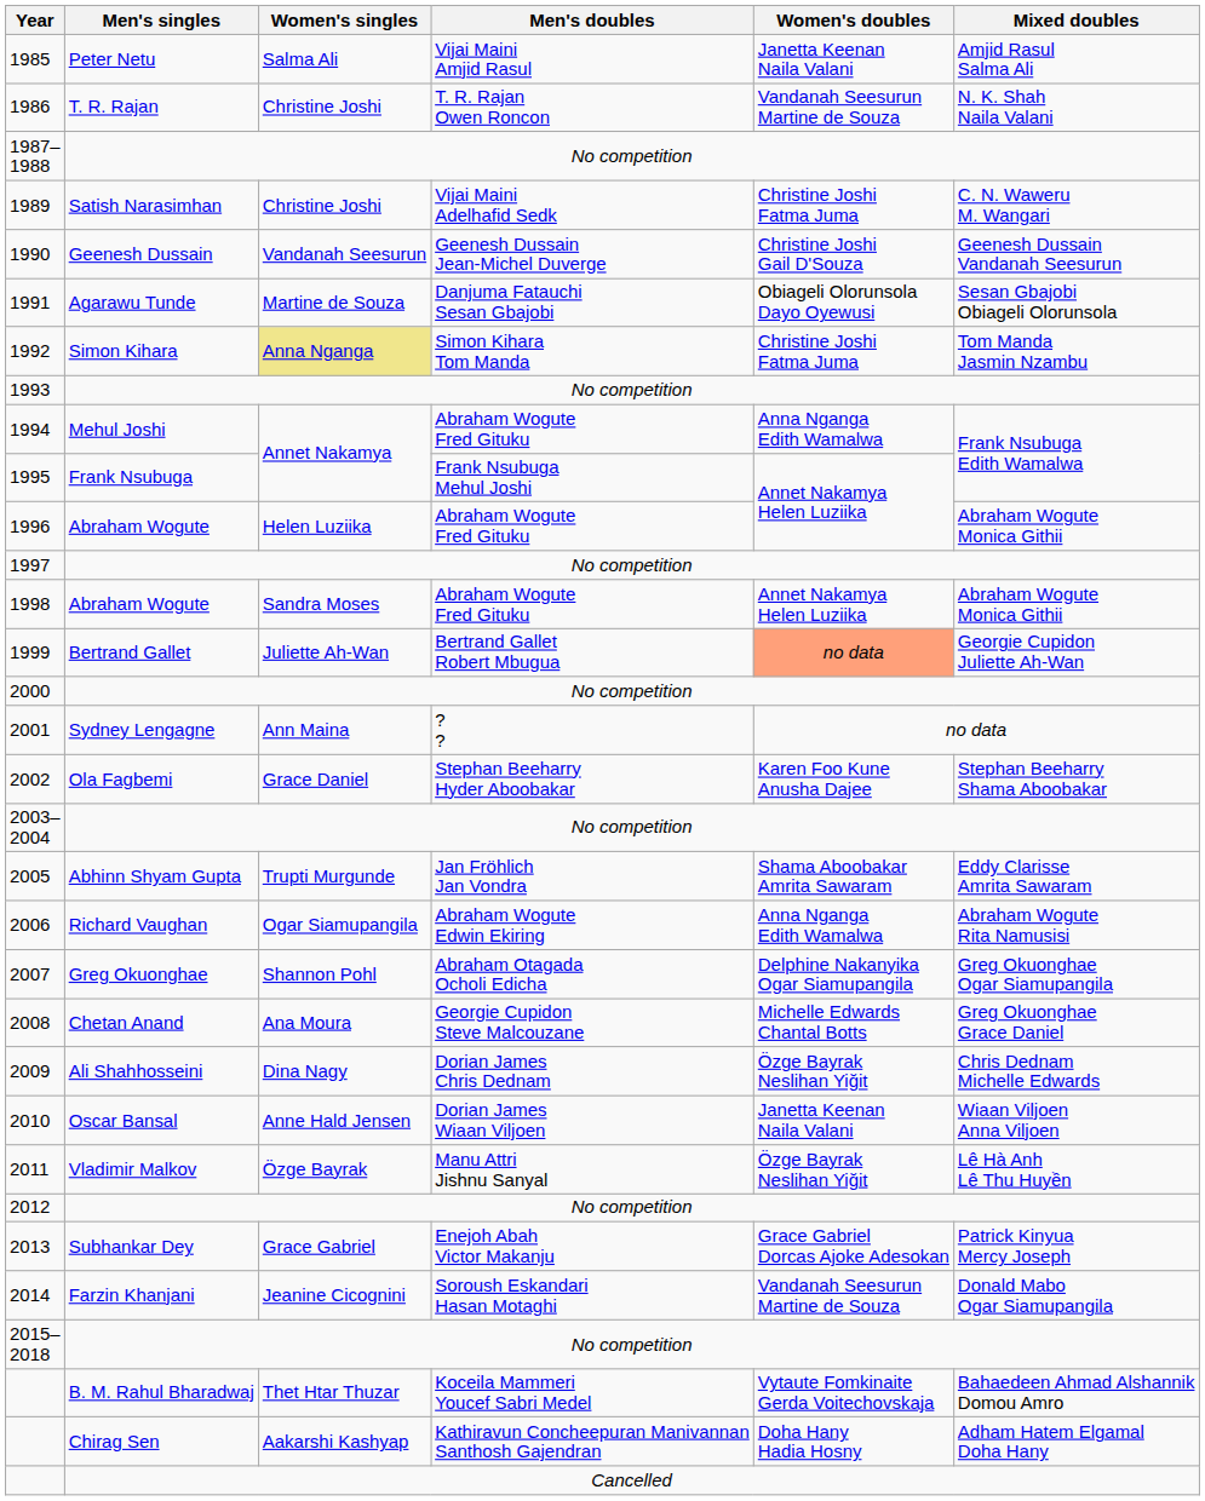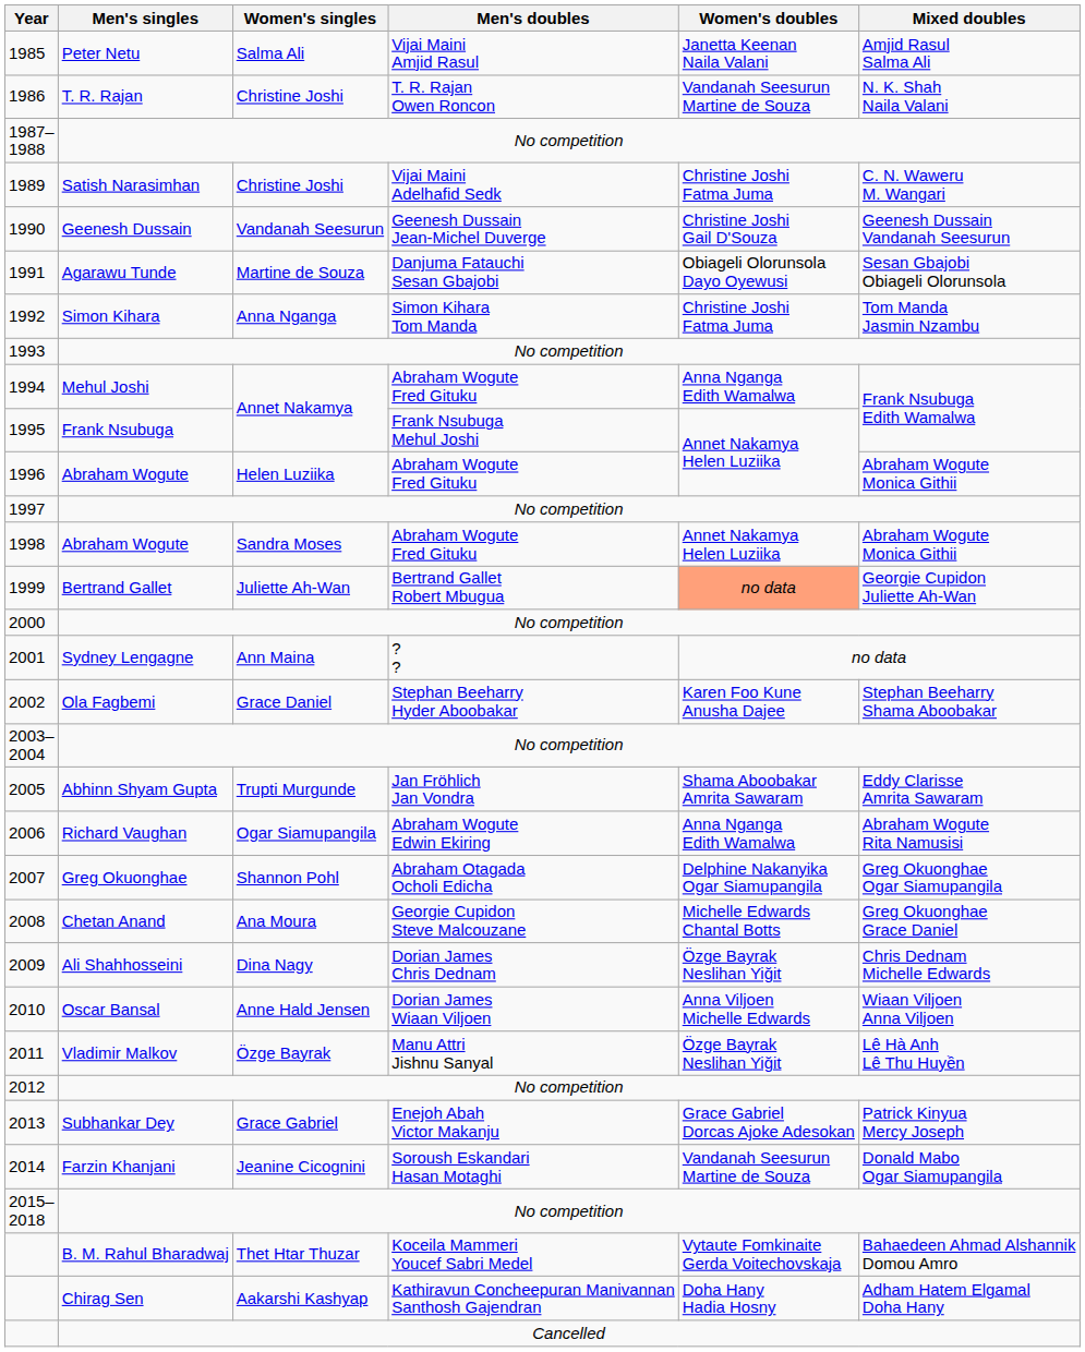1992 | Women's singles: khaki background -> no background
2010 | Women's doubles: Janetta Keenan Naila Valani -> Anna Viljoen Michelle Edwards
